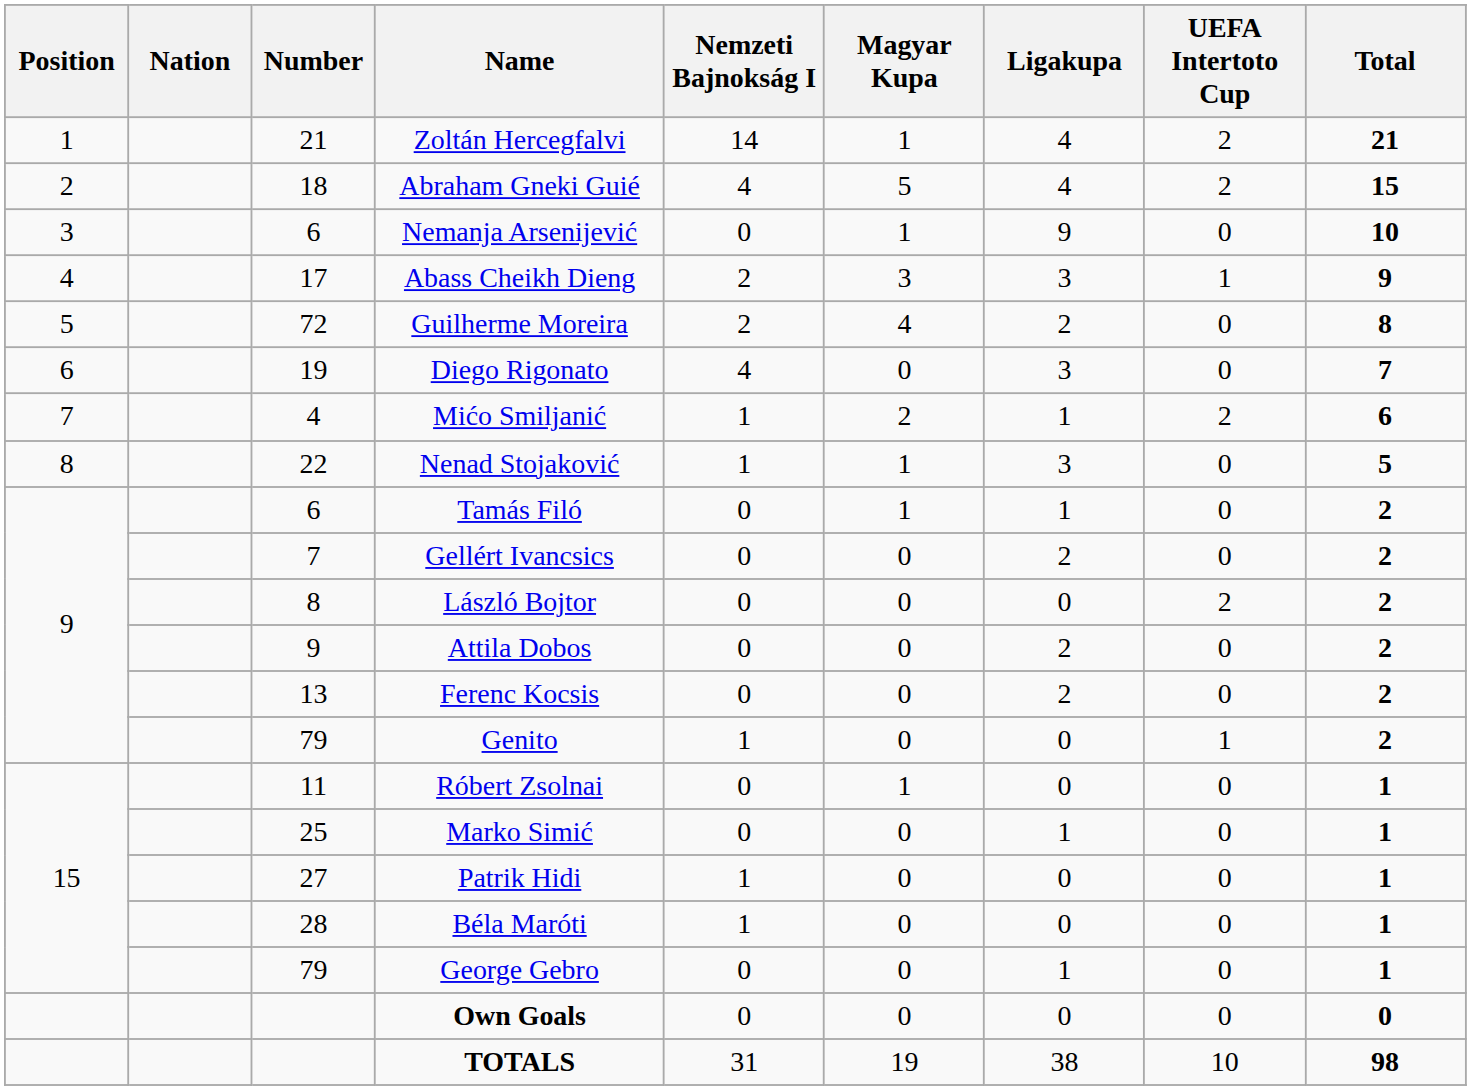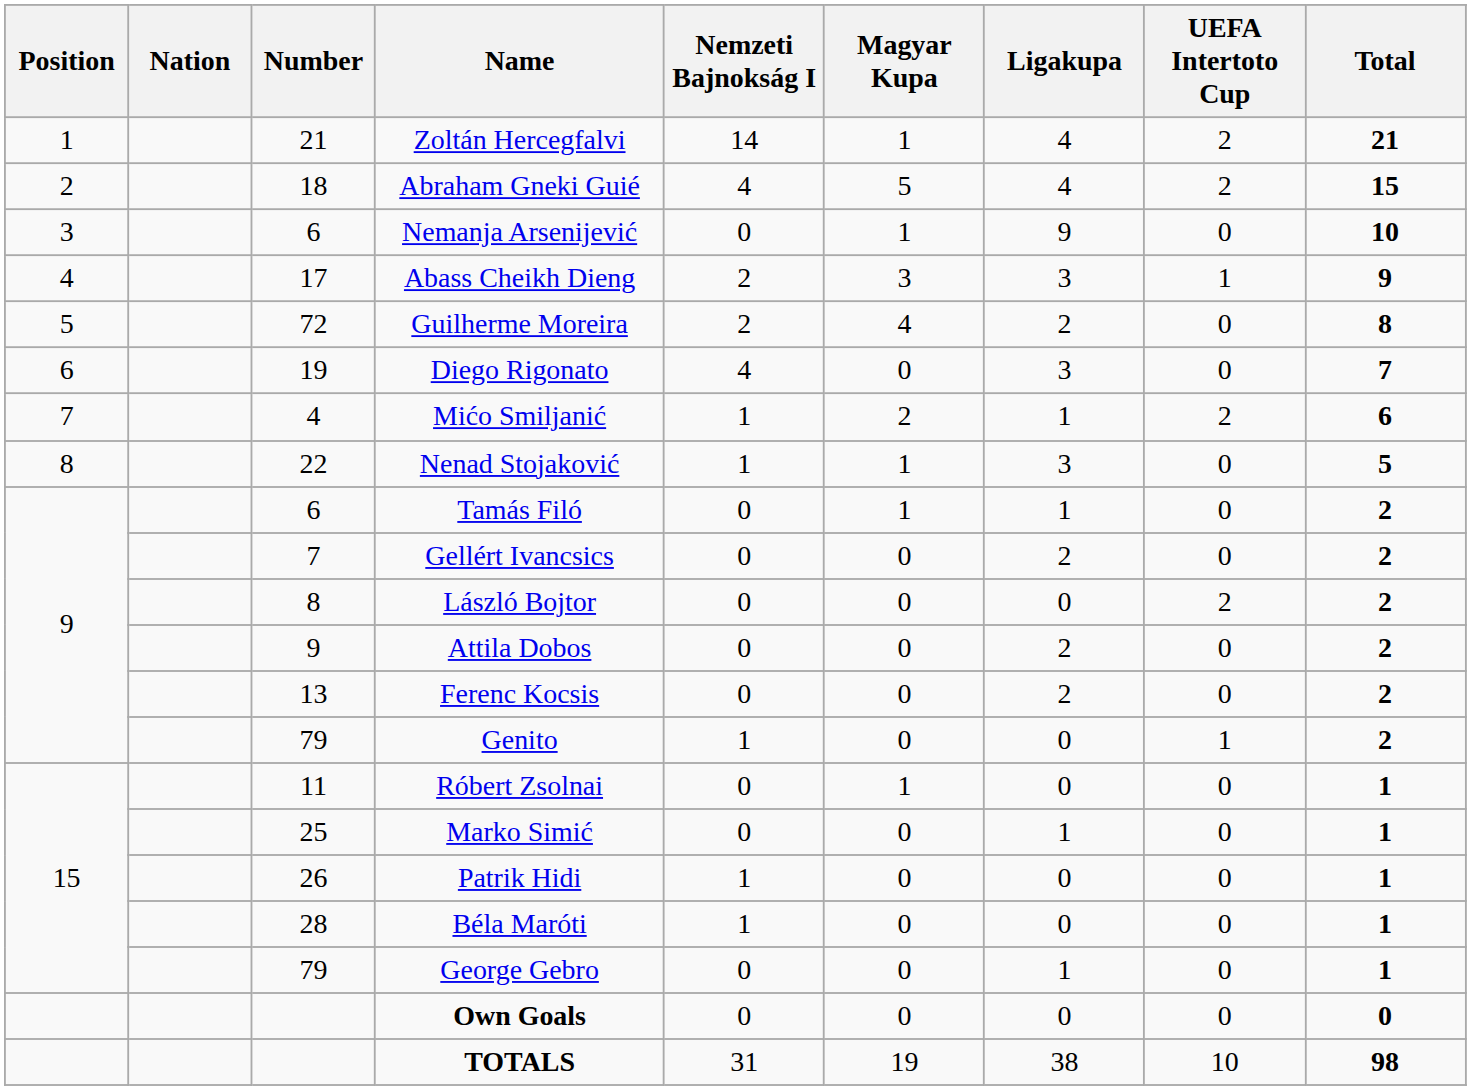Patrik Hidi | Number: 27 -> 26
